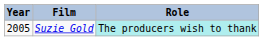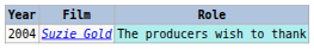Suzie Gold | Year: 2005 -> 2004
